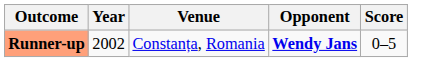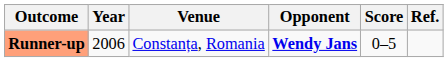+ column: Ref.
Runner-up | Year: 2002 -> 2006
